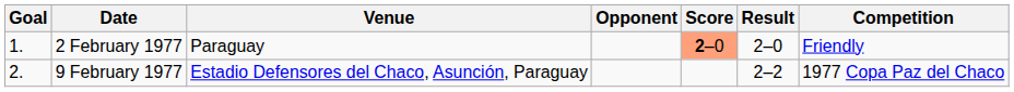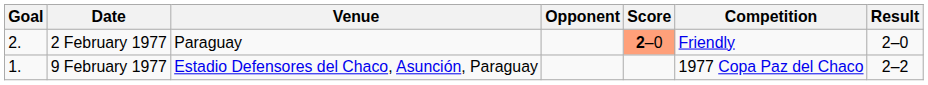columns swapped: Result <-> Competition
2 February 1977 | Goal: 1. -> 2.
9 February 1977 | Goal: 2. -> 1.
